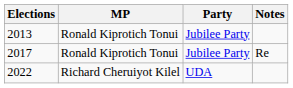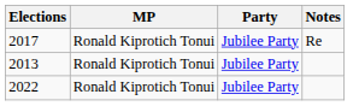rows swapped: 2013 <-> 2017
2022 | MP: Richard Cheruiyot Kilel -> Ronald Kiprotich Tonui
2022 | Party: UDA -> Jubilee Party
